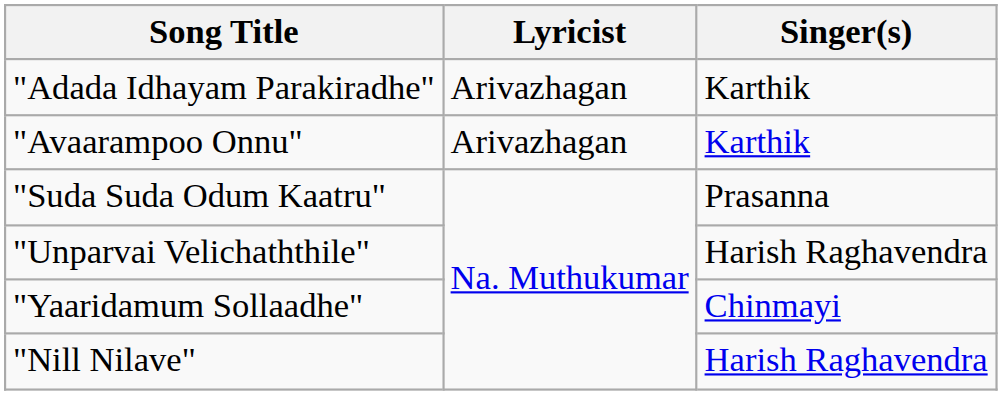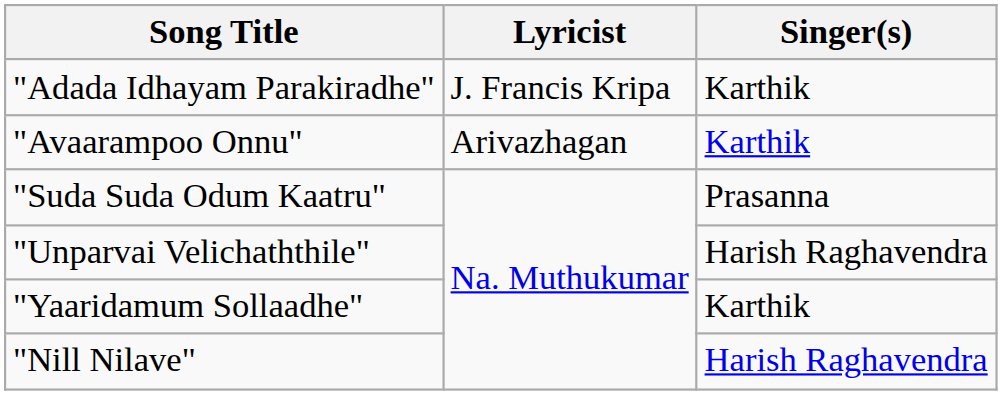"Adada Idhayam Parakiradhe" | Lyricist: Arivazhagan -> J. Francis Kripa
"Yaaridamum Sollaadhe" | Singer(s): Chinmayi -> Karthik
